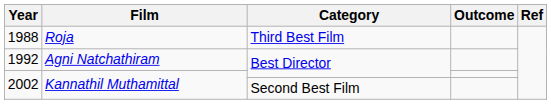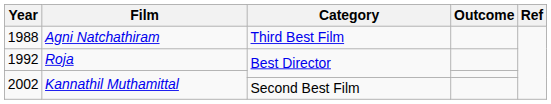1988 | Film: Roja -> Agni Natchathiram
1992 | Film: Agni Natchathiram -> Roja
